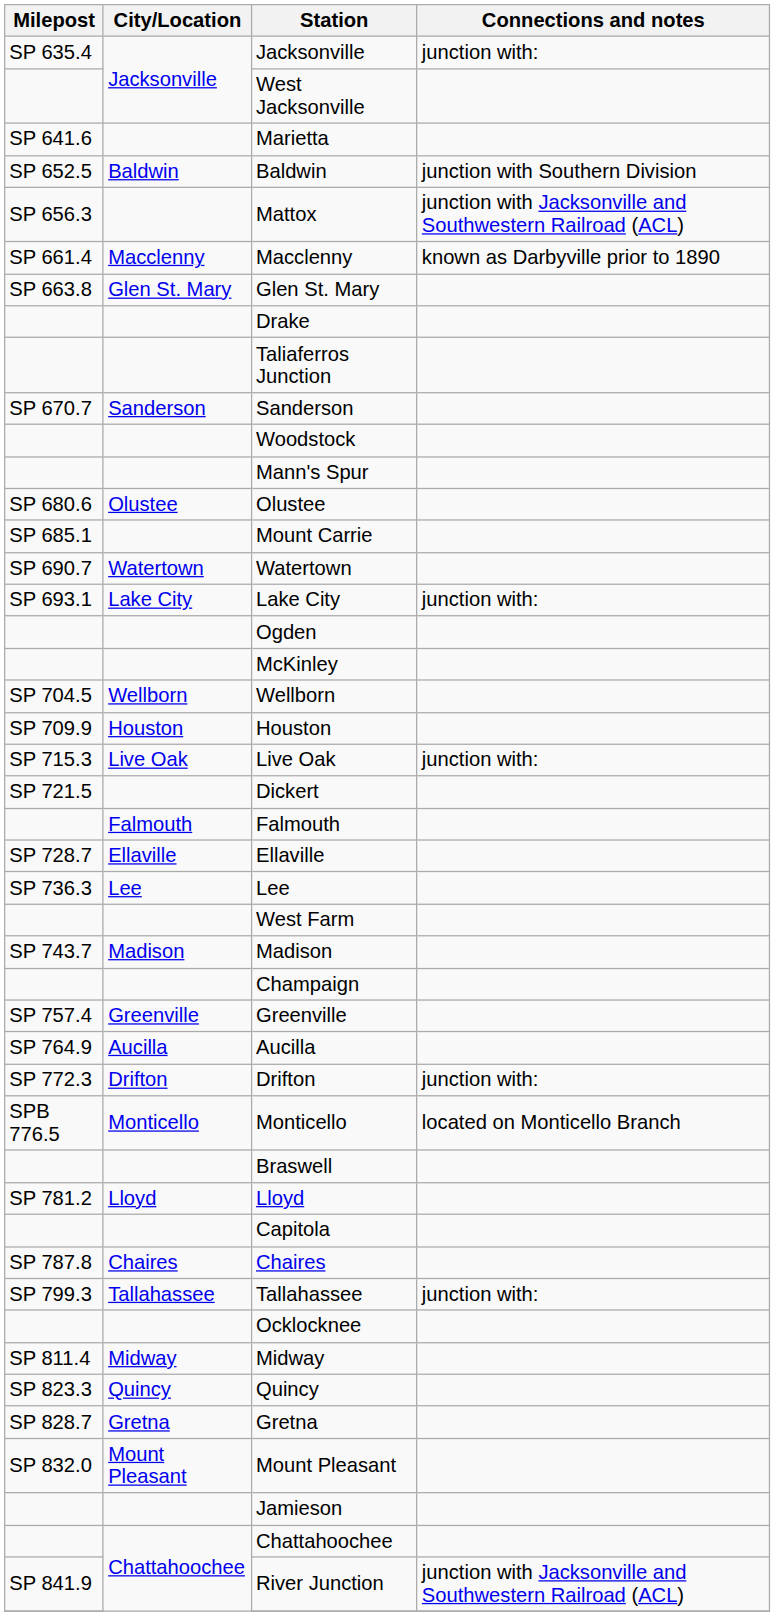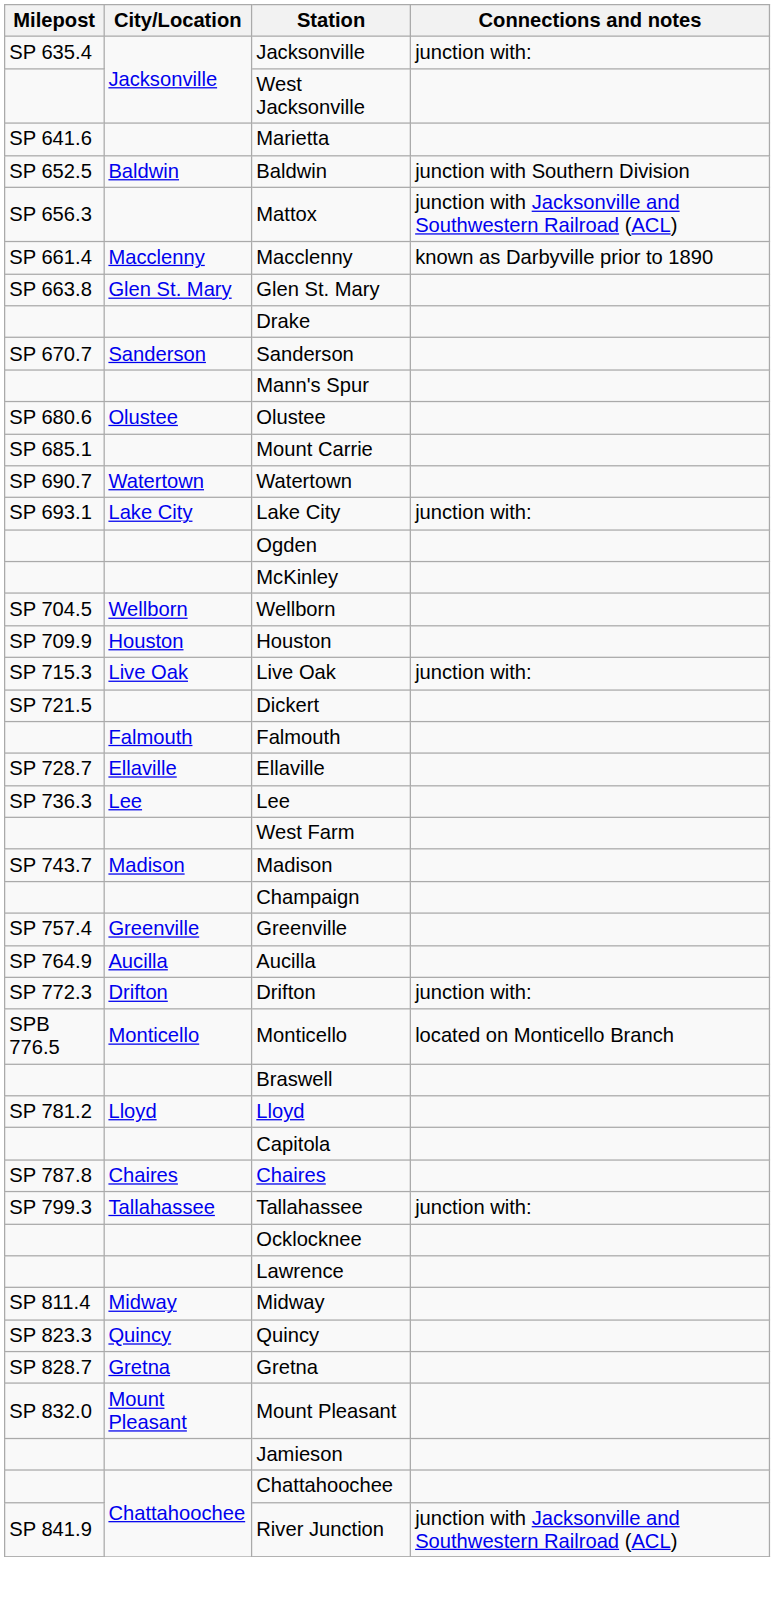- row: Taliaferros Junction
- row: Woodstock
+ row: Lawrence
